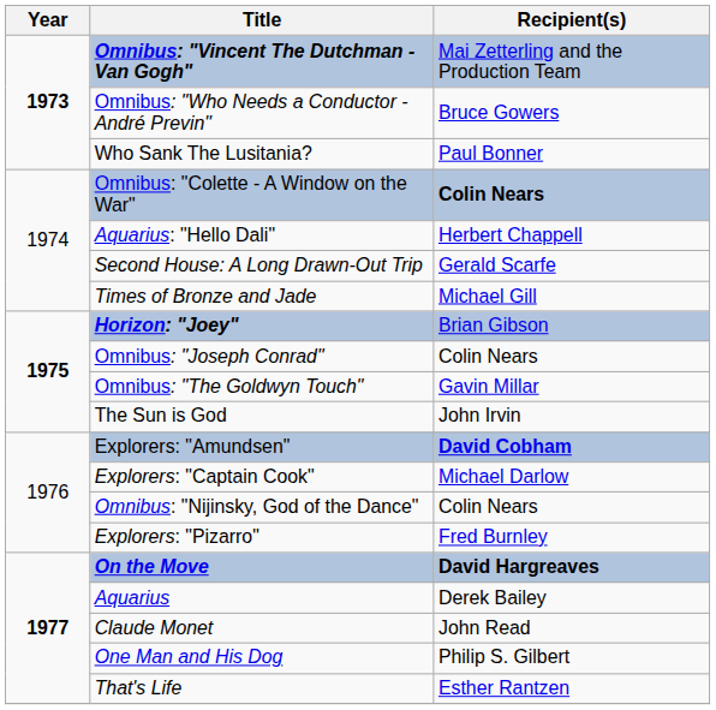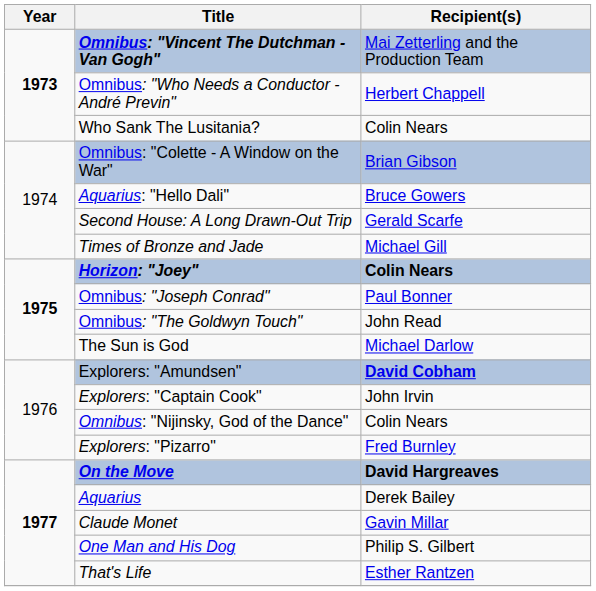Omnibus: "Who Needs a Conductor - André Previn" | Recipient(s): Bruce Gowers -> Herbert Chappell
Who Sank The Lusitania? | Recipient(s): Paul Bonner -> Colin Nears
Omnibus: "Colette - A Window on the War" | Recipient(s): Colin Nears -> Brian Gibson
Aquarius: "Hello Dali" | Recipient(s): Herbert Chappell -> Bruce Gowers
Horizon: "Joey" | Recipient(s): Brian Gibson -> Colin Nears
Omnibus: "Joseph Conrad" | Recipient(s): Colin Nears -> Paul Bonner
Omnibus: "The Goldwyn Touch" | Recipient(s): Gavin Millar -> John Read
The Sun is God | Recipient(s): John Irvin -> Michael Darlow
Explorers: "Captain Cook" | Recipient(s): Michael Darlow -> John Irvin
Claude Monet | Recipient(s): John Read -> Gavin Millar
